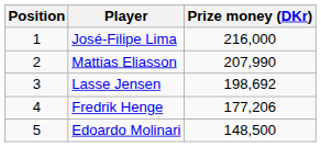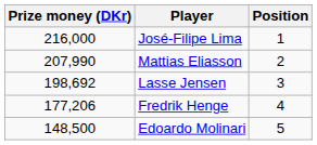columns swapped: Position <-> Prize money (DKr)
